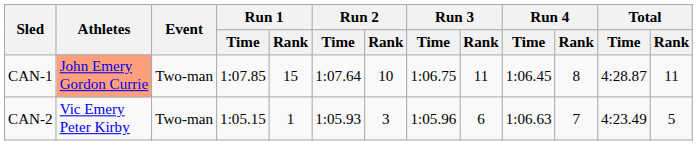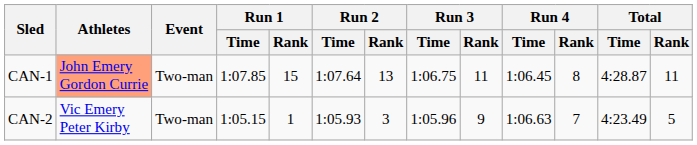CAN-1 | Run 2 / Rank: 10 -> 13
CAN-2 | Run 3 / Rank: 6 -> 9
